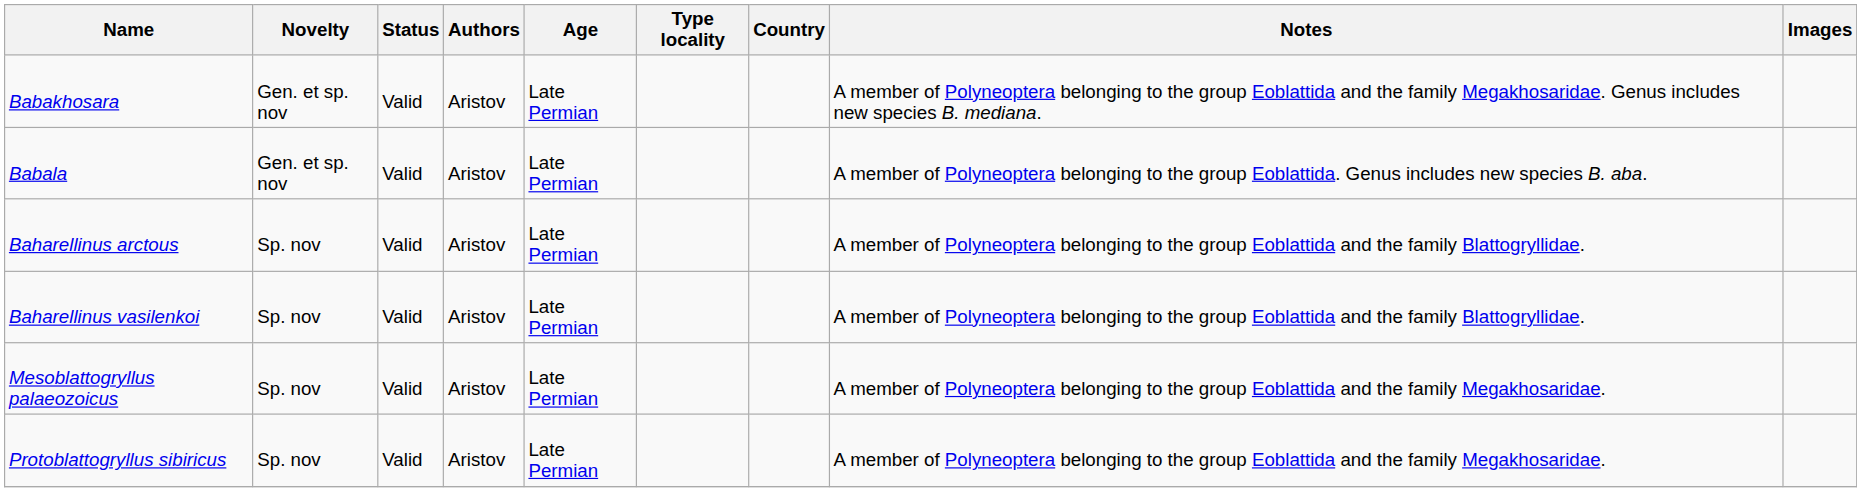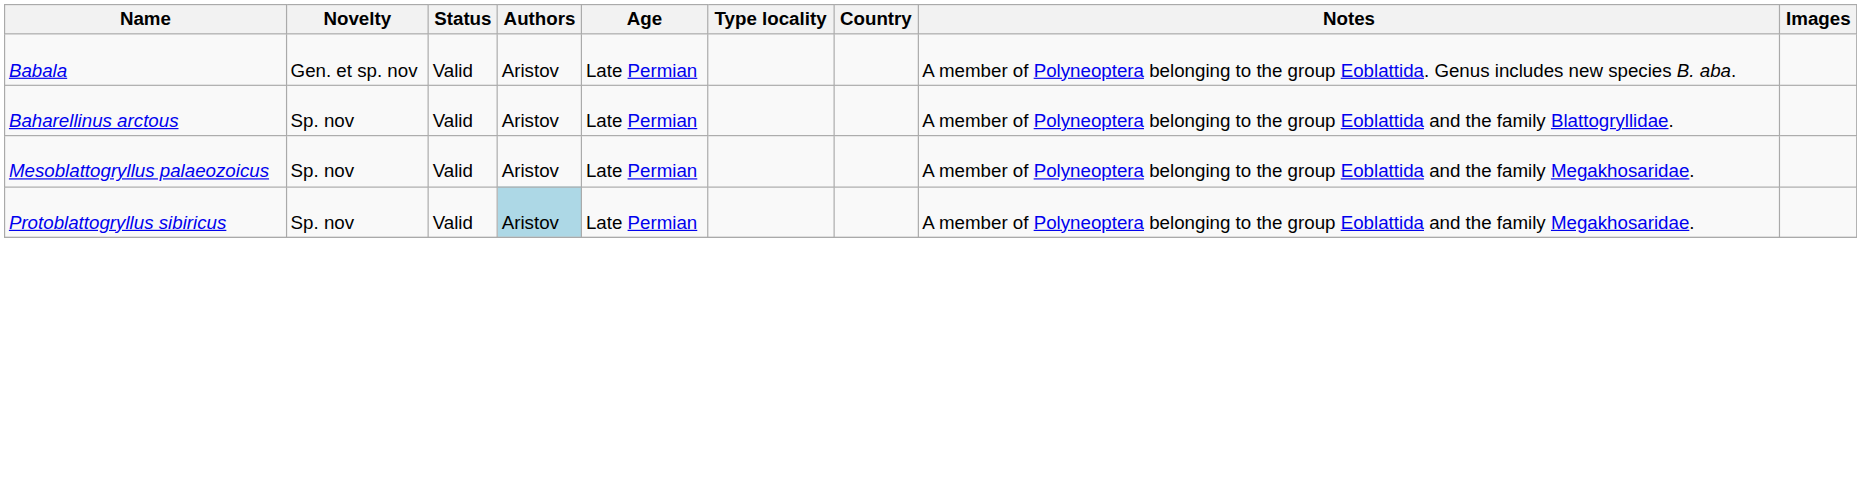- row: Babakhosara | Gen. et sp. nov | Valid | Aristov | Late Permian | A member of Polyneoptera belonging to the group Eoblattida and the family Megakhosaridae. Genus includes new species B. mediana.
- row: Baharellinus vasilenkoi | Sp. nov | Valid | Aristov | Late Permian | A member of Polyneoptera belonging to the group Eoblattida and the family Blattogryllidae.
Protoblattogryllus sibiricus | Authors: no background -> lightblue background
